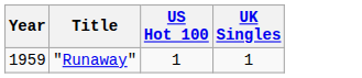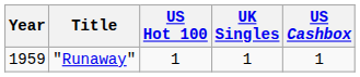+ column: US Cashbox | 1
